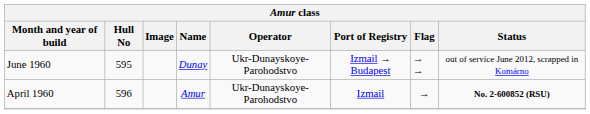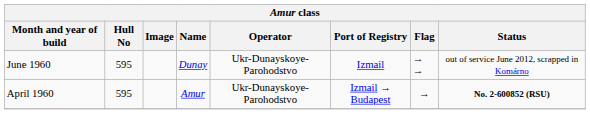June 1960 | Port of Registry: Izmail → Budapest -> Izmail
April 1960 | Hull No: 596 -> 595
April 1960 | Port of Registry: Izmail -> Izmail → Budapest
